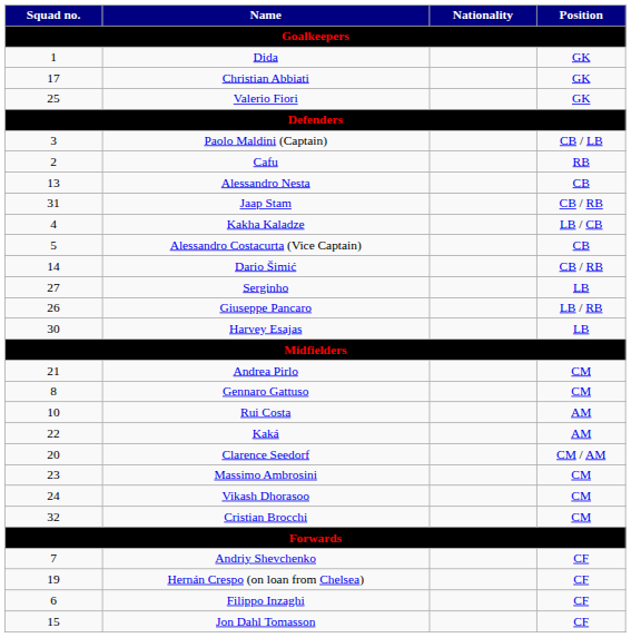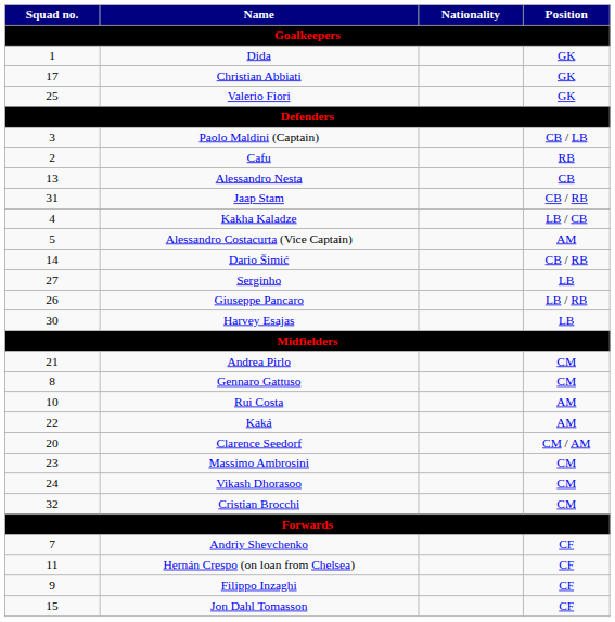Alessandro Costacurta (Vice Captain) | Position / Goalkeepers: CB -> AM
Hernán Crespo (on loan from Chelsea) | Squad no. / Goalkeepers: 19 -> 11
Filippo Inzaghi | Squad no. / Goalkeepers: 6 -> 9
